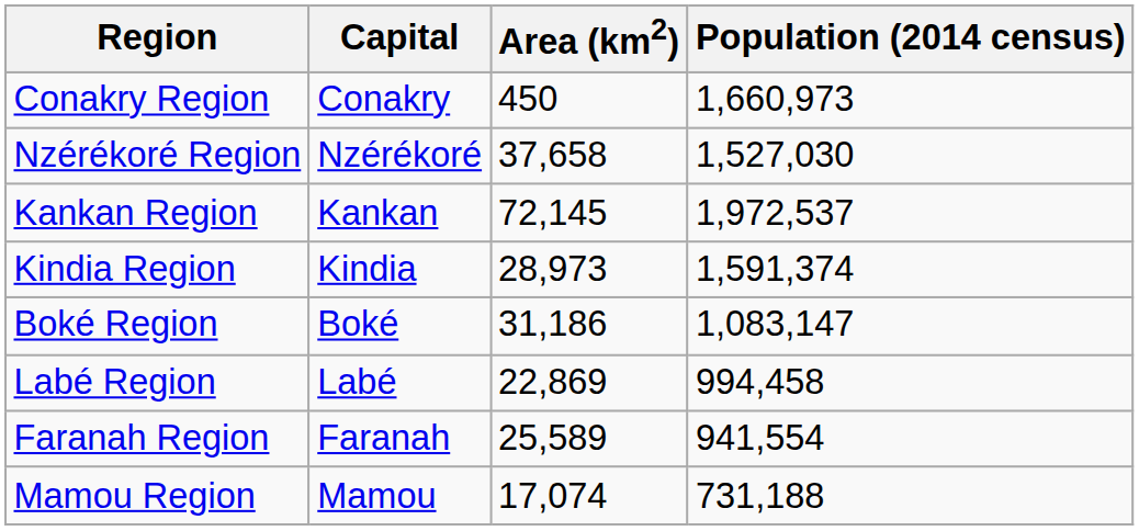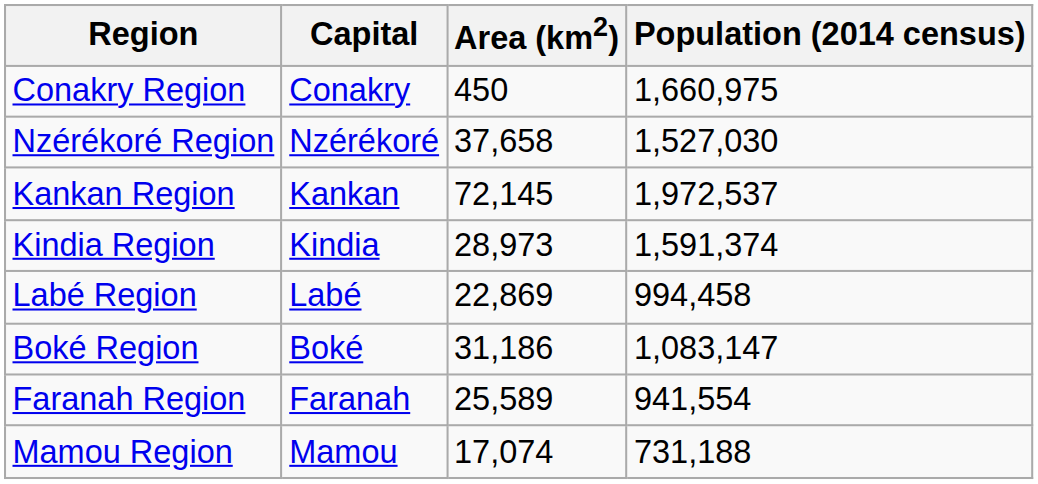Conakry Region | Population (2014 census): 1,660,973 -> 1,660,975
rows swapped: Boké Region <-> Labé Region
